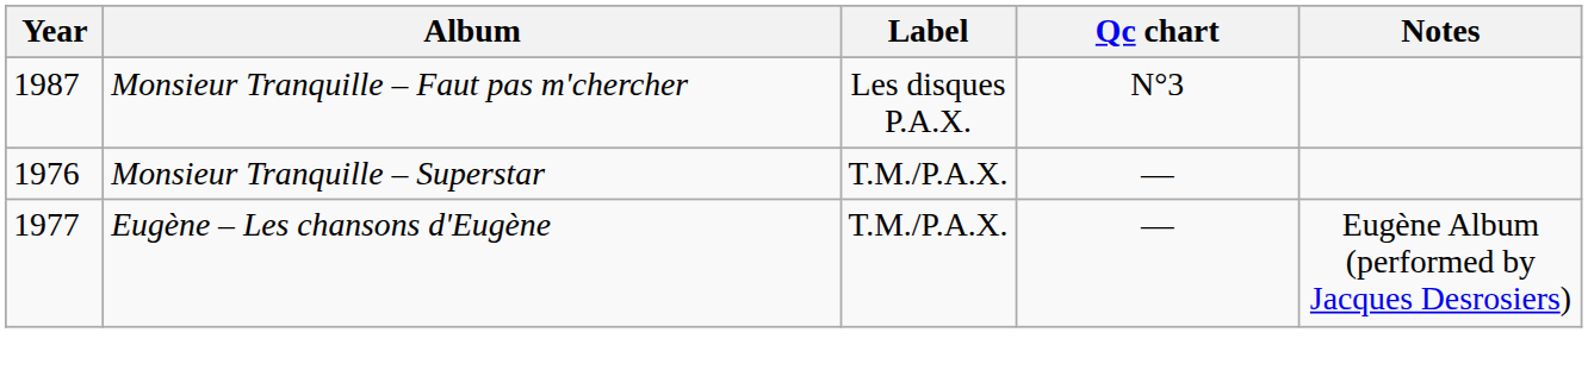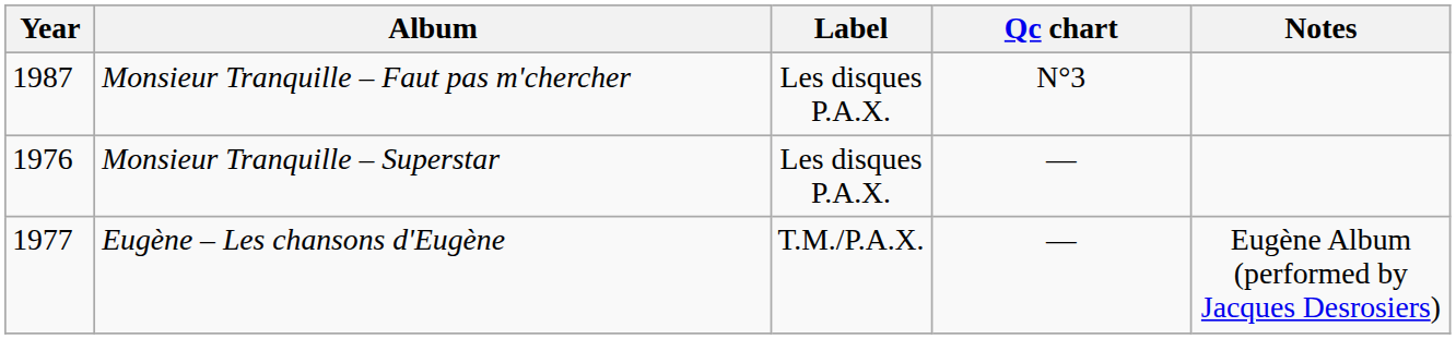Monsieur Tranquille – Superstar | Label: T.M./P.A.X. -> Les disques P.A.X.
